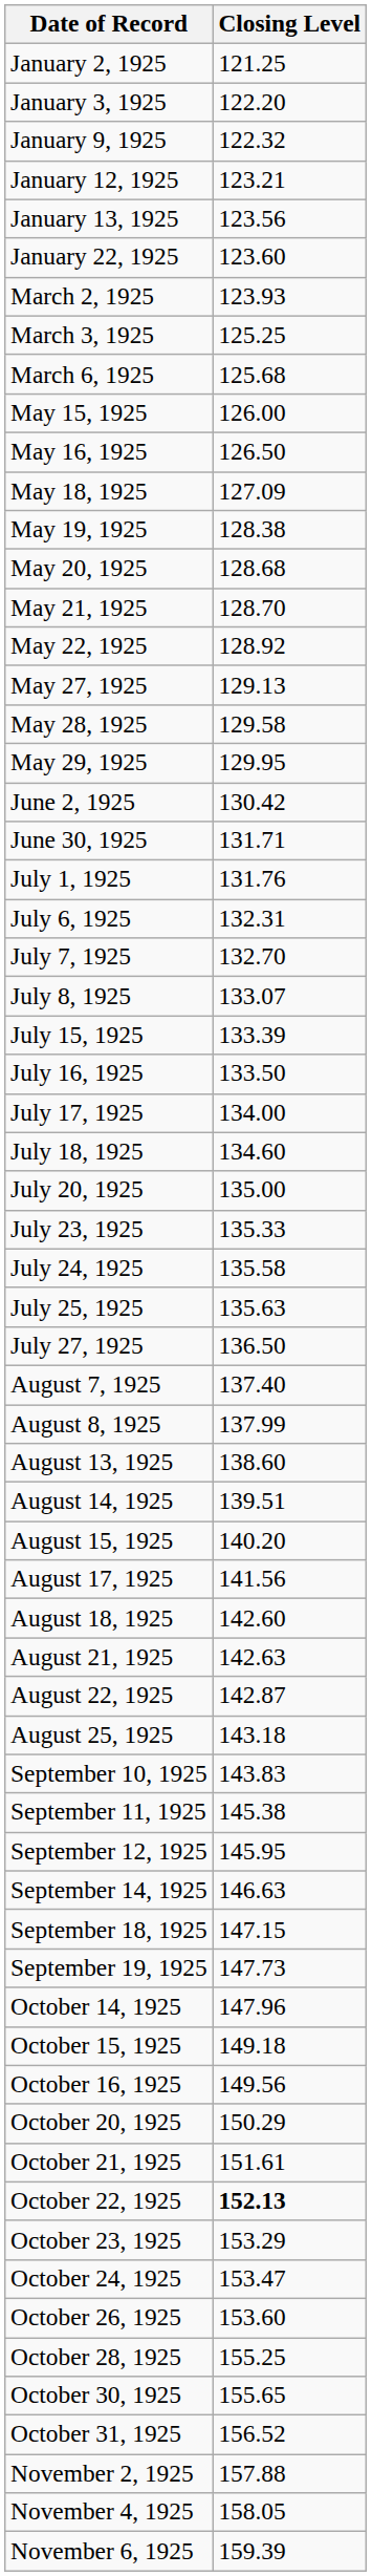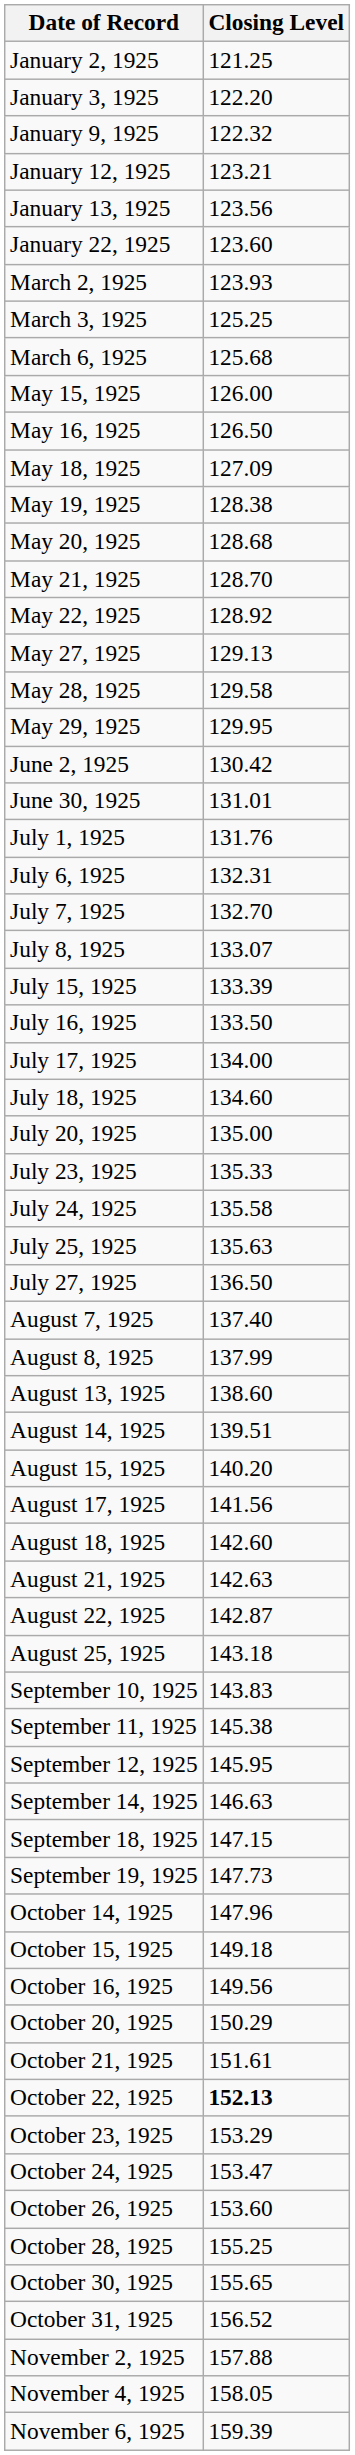June 30, 1925 | Closing Level: 131.71 -> 131.01
